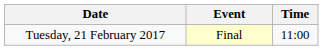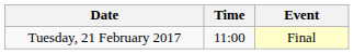columns swapped: Time <-> Event
